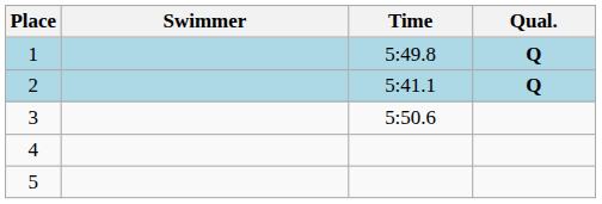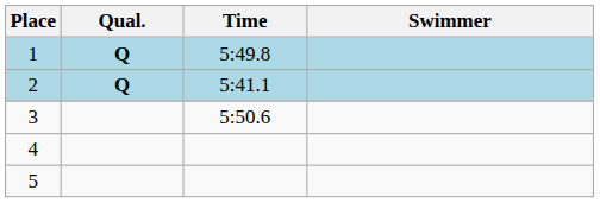columns swapped: Swimmer <-> Qual.
